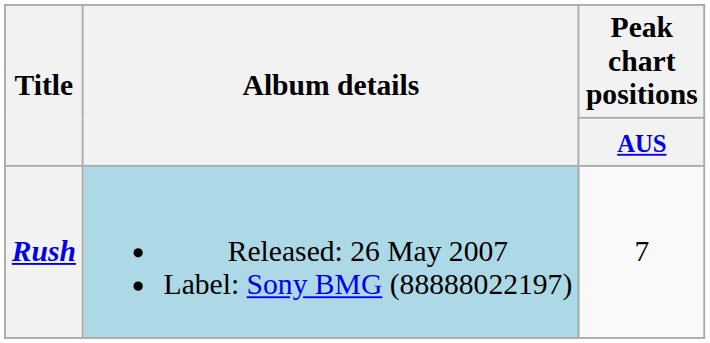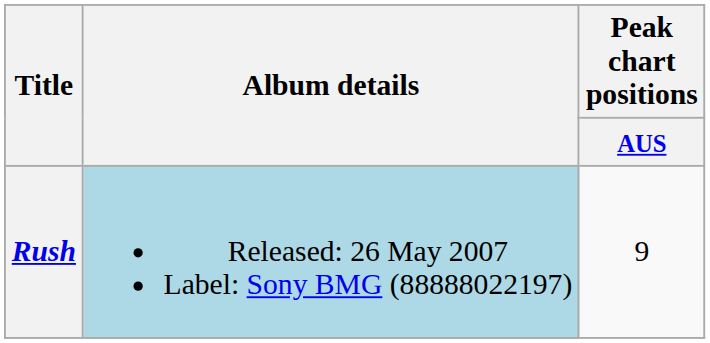Rush | Peak chart positions / AUS: 7 -> 9
